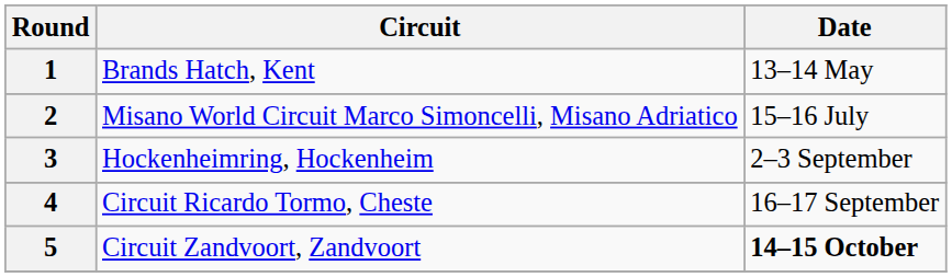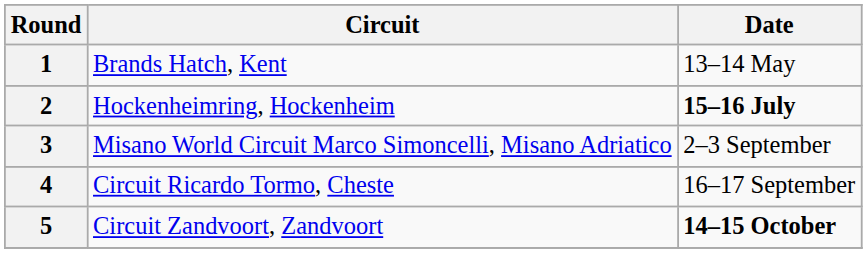2 | Circuit: Misano World Circuit Marco Simoncelli, Misano Adriatico -> Hockenheimring, Hockenheim
2 | Date: normal -> bold
3 | Circuit: Hockenheimring, Hockenheim -> Misano World Circuit Marco Simoncelli, Misano Adriatico
